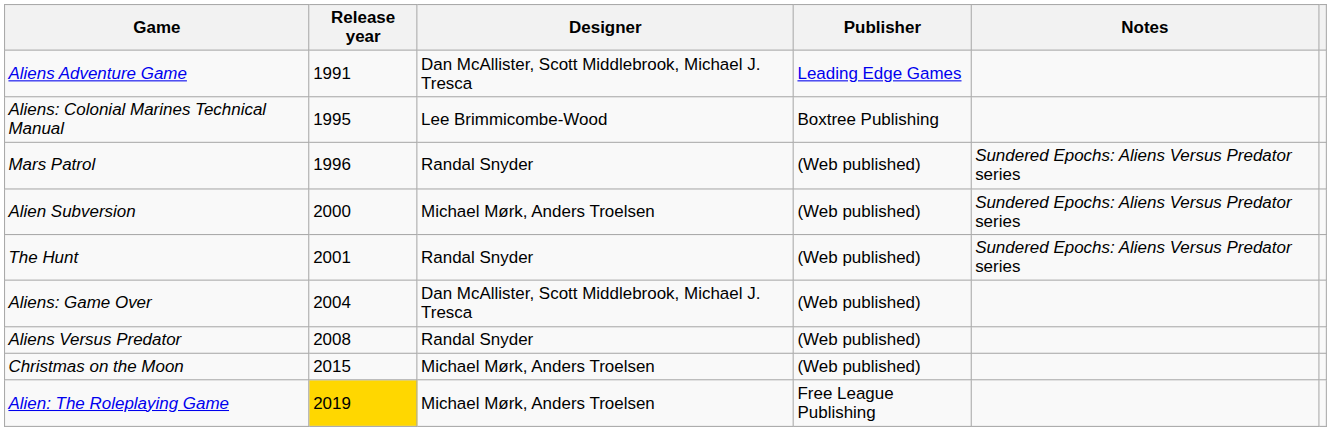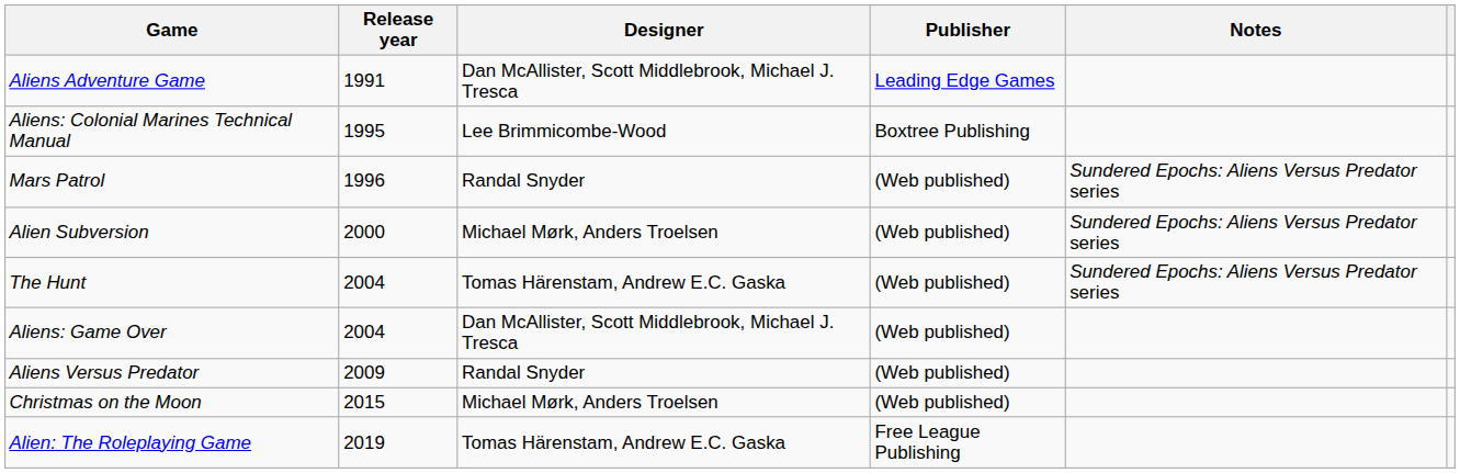The Hunt | Release year: 2001 -> 2004
The Hunt | Designer: Randal Snyder -> Tomas Härenstam, Andrew E.C. Gaska
Aliens Versus Predator | Release year: 2008 -> 2009
Alien: The Roleplaying Game | Release year: gold background -> no background
Alien: The Roleplaying Game | Designer: Michael Mørk, Anders Troelsen -> Tomas Härenstam, Andrew E.C. Gaska
